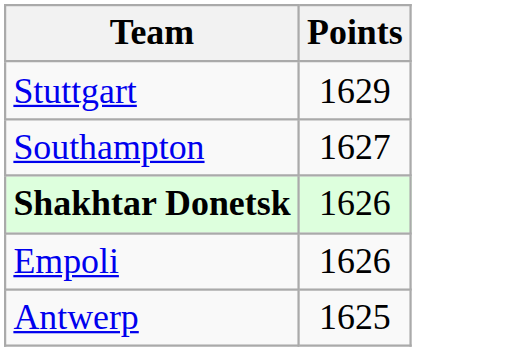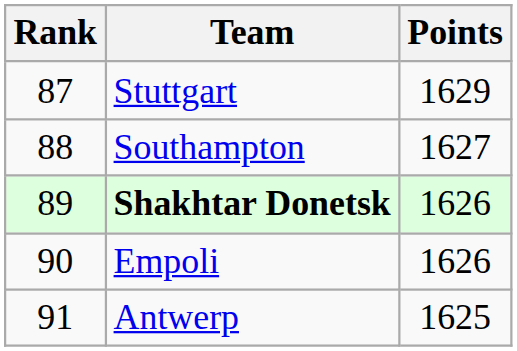+ column: Rank | 87 | 88 | 89 | 90 | 91
